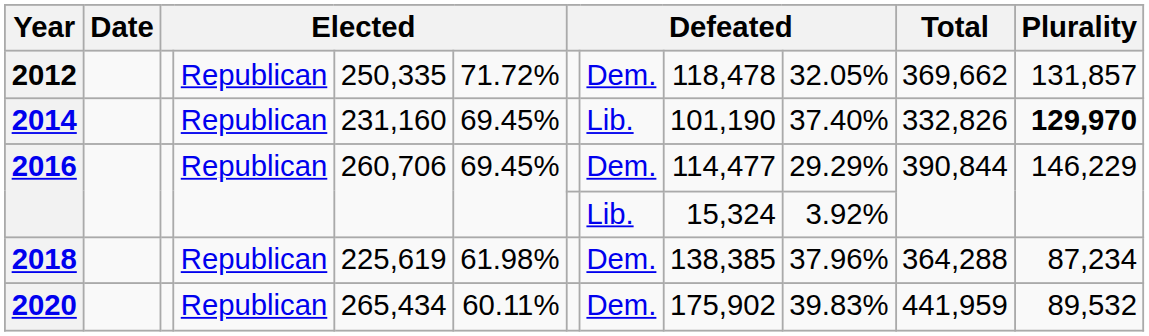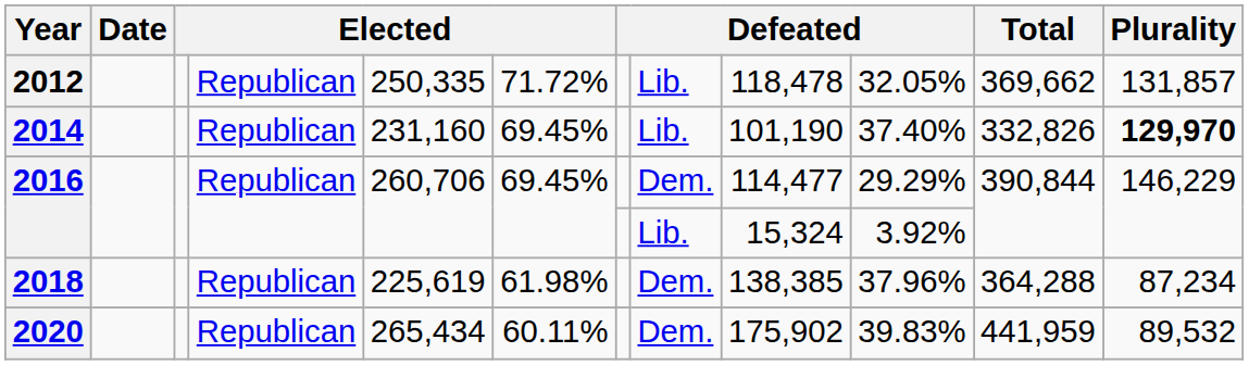2012 | column 8: Dem. -> Lib.
